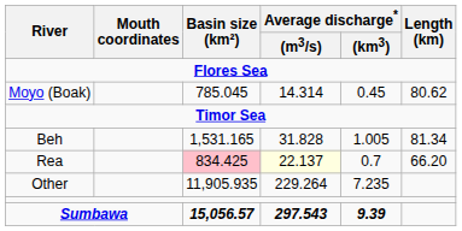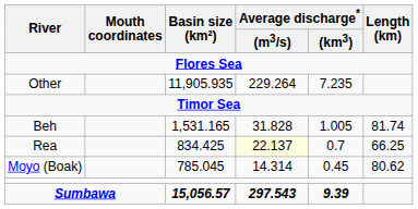rows swapped: Moyo (Boak) <-> Other
Beh | Length (km): 81.34 -> 81.74
Rea | Basin size (km²): pink background -> no background
Rea | Length (km): 66.20 -> 66.25
